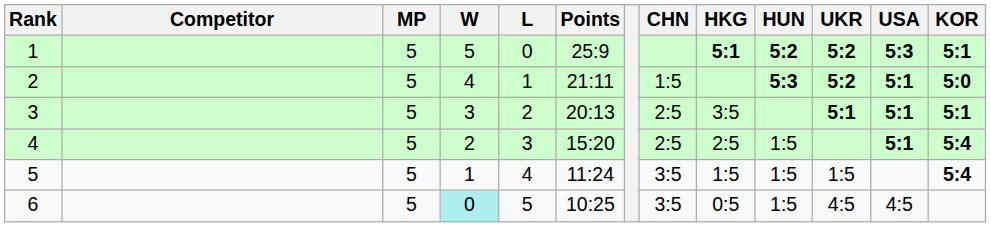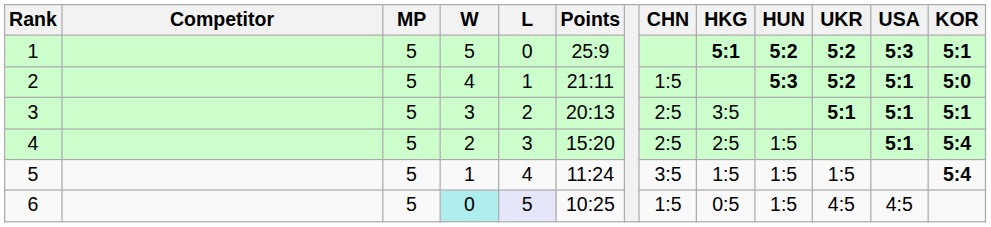6 | L: no background -> lavender background
6 | CHN: 3:5 -> 1:5
